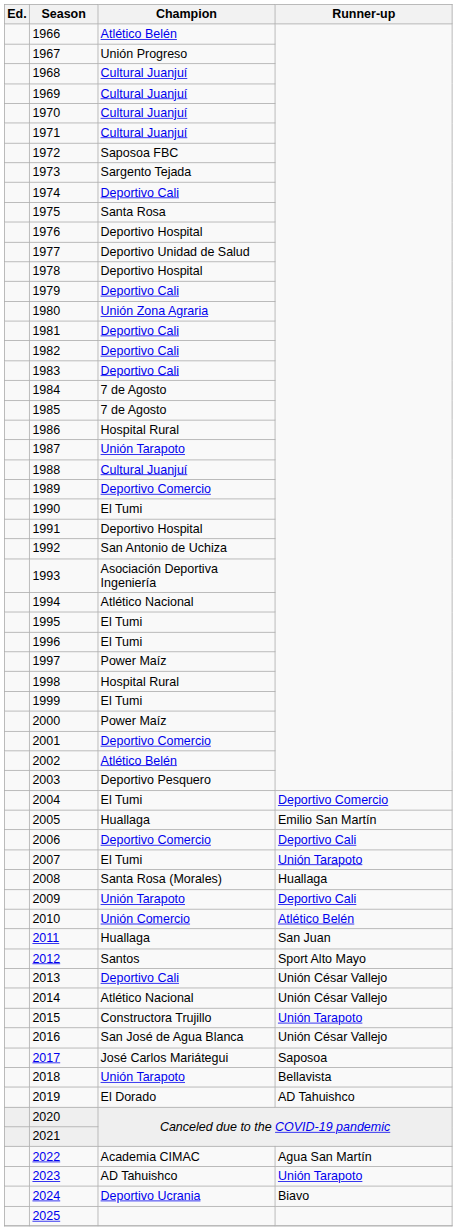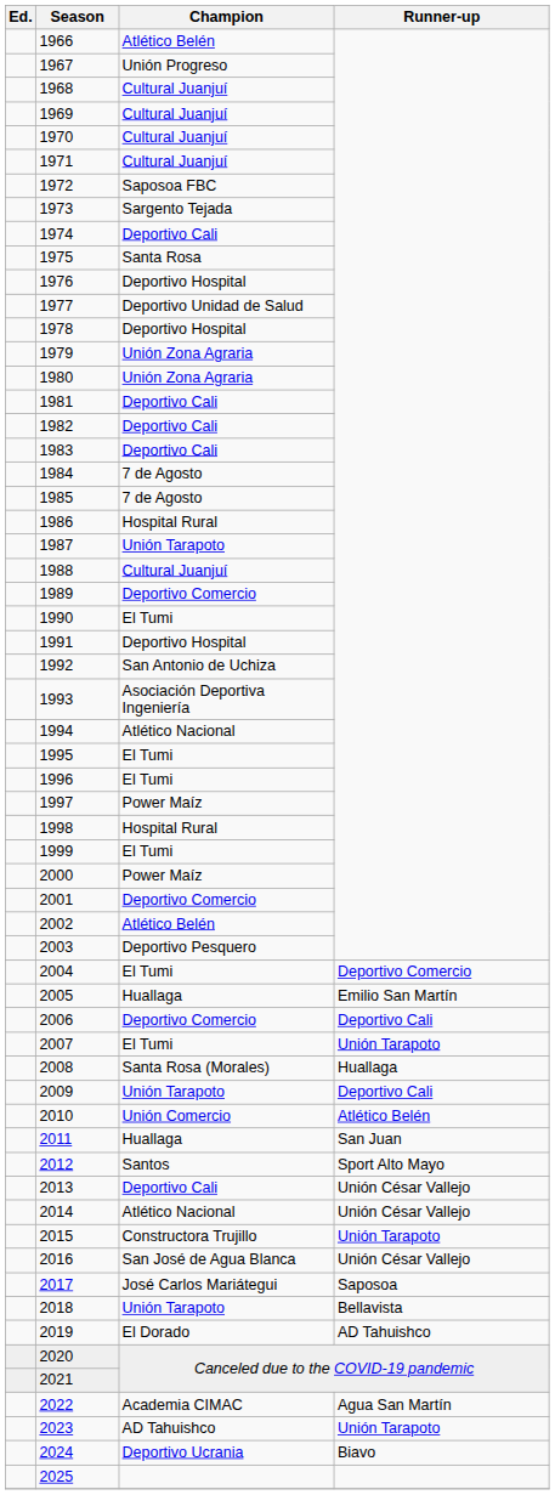1979 | Champion: Deportivo Cali -> Unión Zona Agraria
